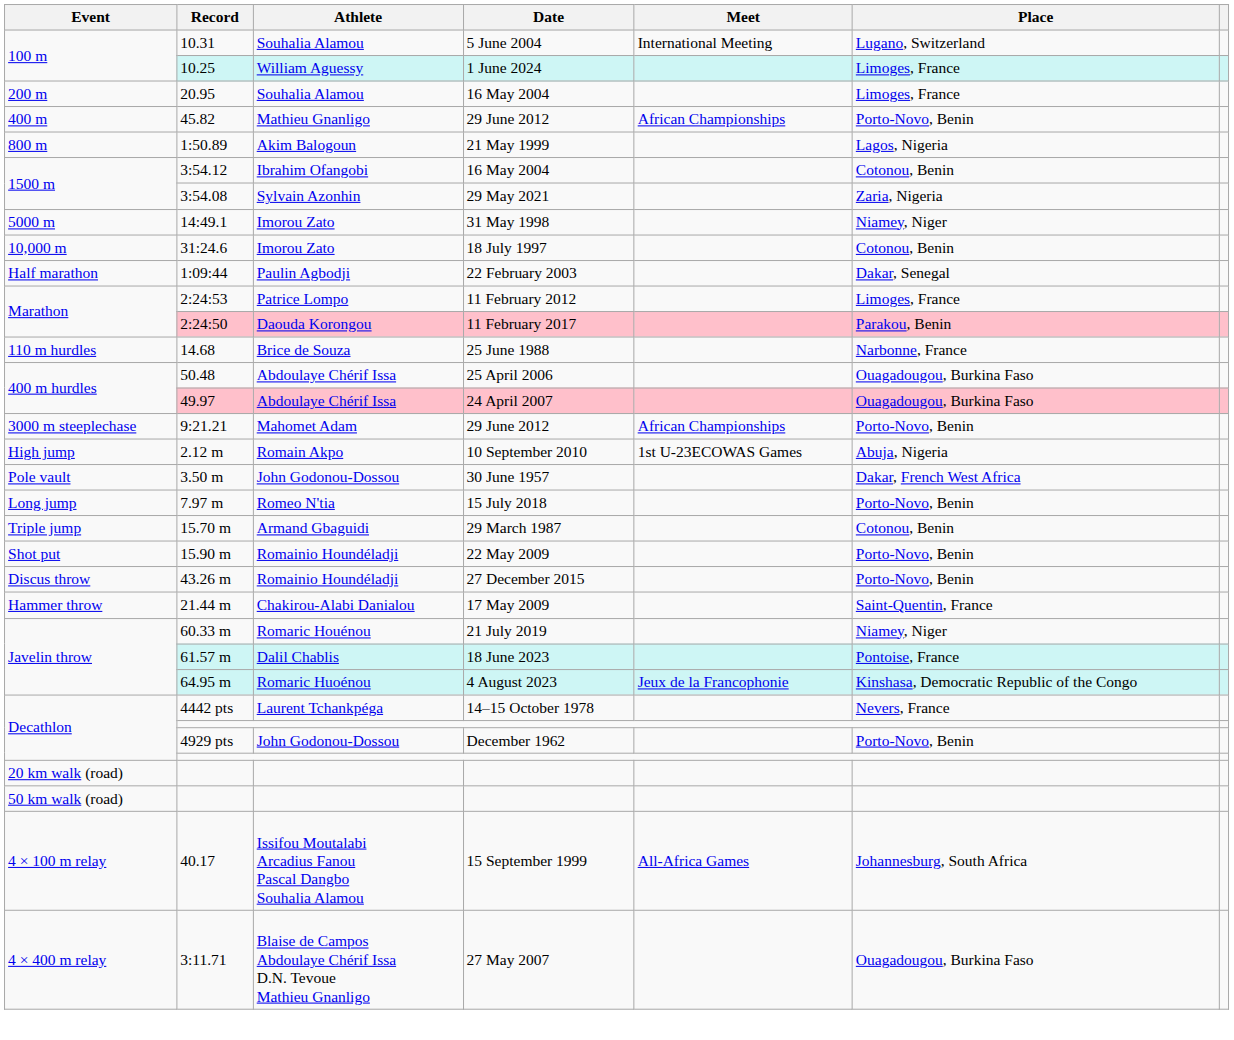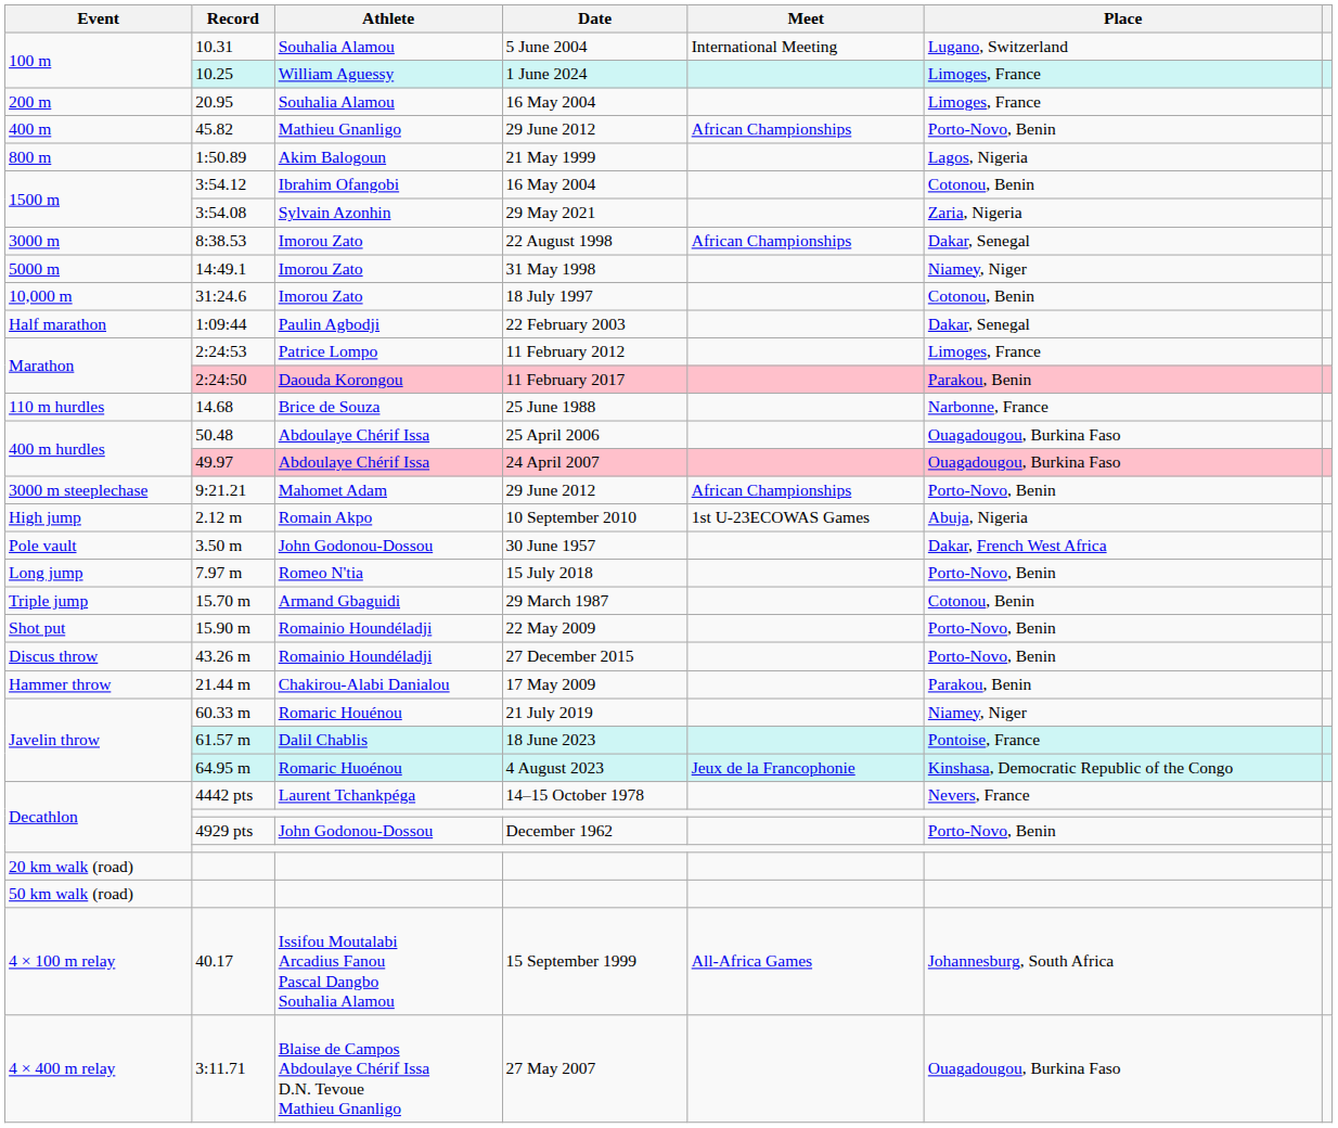+ row: 3000 m | 8:38.53 | Imorou Zato | 22 August 1998 | African Championships | Dakar, Senegal
21.44 m | Place: Saint-Quentin, France -> Parakou, Benin
